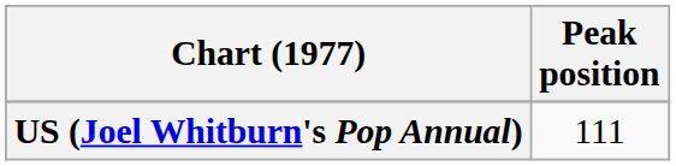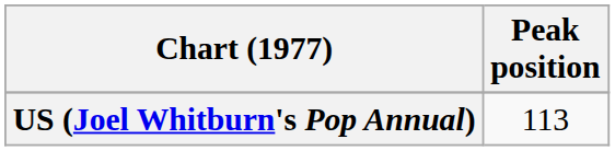US (Joel Whitburn's Pop Annual) | Peak position: 111 -> 113
